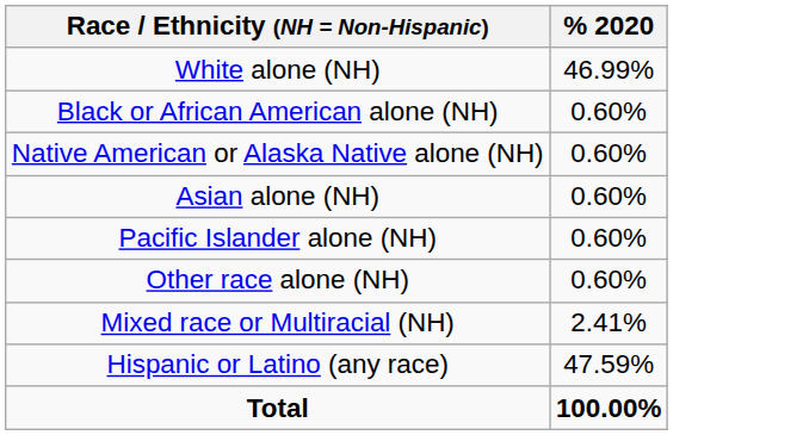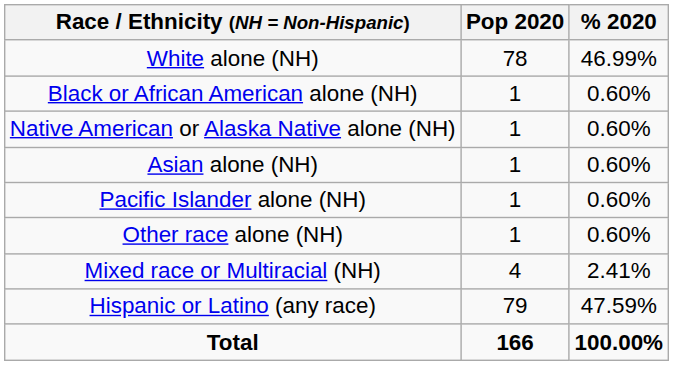+ column: Pop 2020 | 78 | 1 | 1 | 1 | 1 | 1 | 4 | 79 | 166
